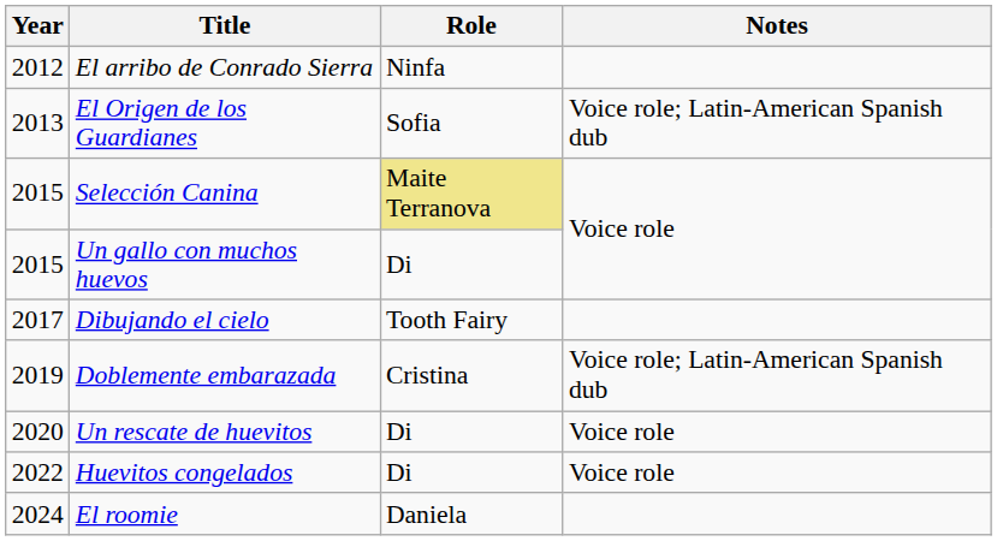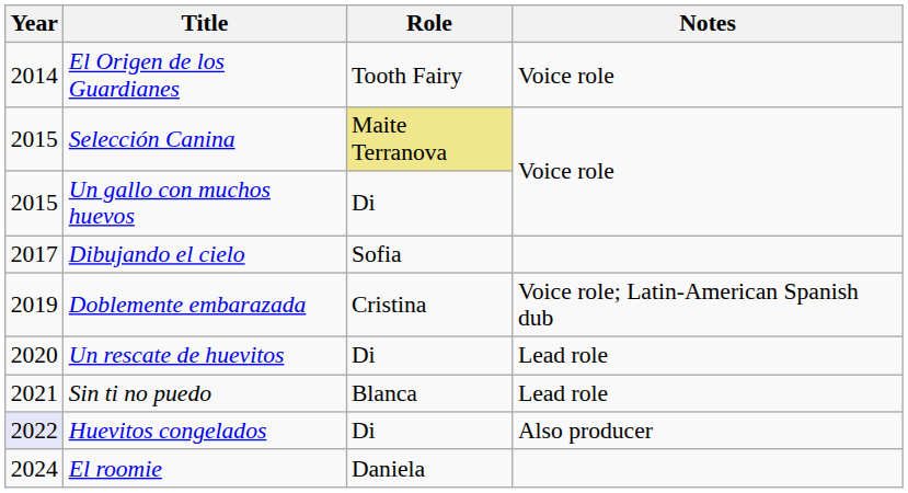- row: 2012 | El arribo de Conrado Sierra | Ninfa
El Origen de los Guardianes | Year: 2013 -> 2014
El Origen de los Guardianes | Role: Sofia -> Tooth Fairy
El Origen de los Guardianes | Notes: Voice role; Latin-American Spanish dub -> Voice role
Dibujando el cielo | Role: Tooth Fairy -> Sofia
Un rescate de huevitos | Notes: Voice role -> Lead role
+ row: 2021 | Sin ti no puedo | Blanca | Lead role
Huevitos congelados | Year: no background -> lavender background
Huevitos congelados | Notes: Voice role -> Also producer
